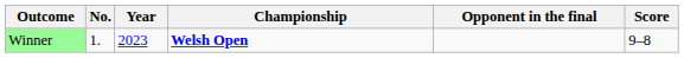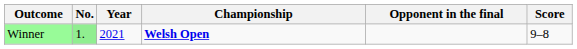Winner | No.: no background -> lightgreen background
Winner | Year: 2023 -> 2021
